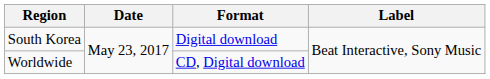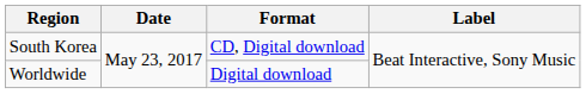South Korea | Format: Digital download -> CD, Digital download
Worldwide | Format: CD, Digital download -> Digital download
